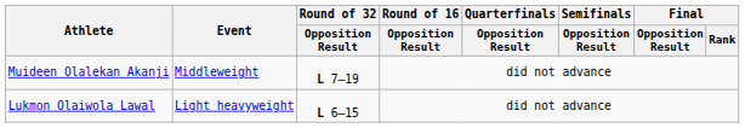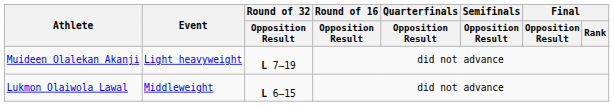Muideen Olalekan Akanji | Event: Middleweight -> Light heavyweight
Lukmon Olaiwola Lawal | Event: Light heavyweight -> Middleweight
